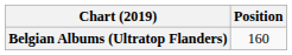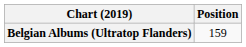Belgian Albums (Ultratop Flanders) | Position: 160 -> 159
